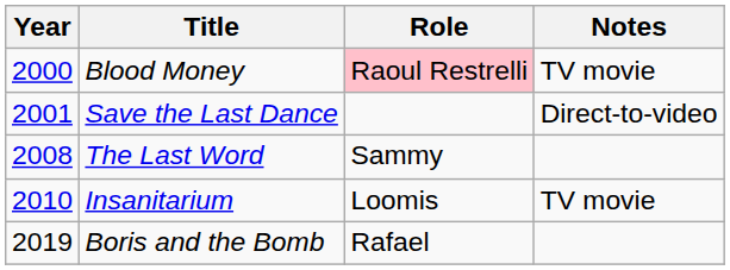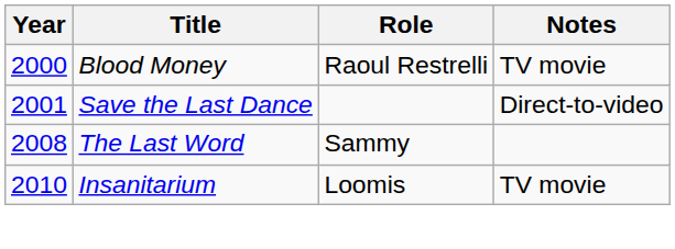Blood Money | Role: pink background -> no background
- row: 2019 | Boris and the Bomb | Rafael
